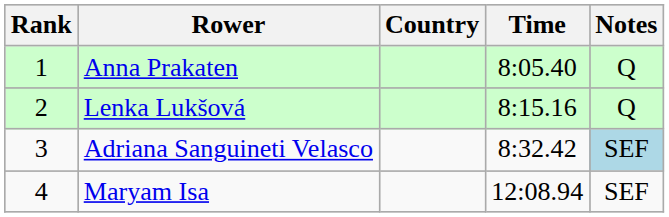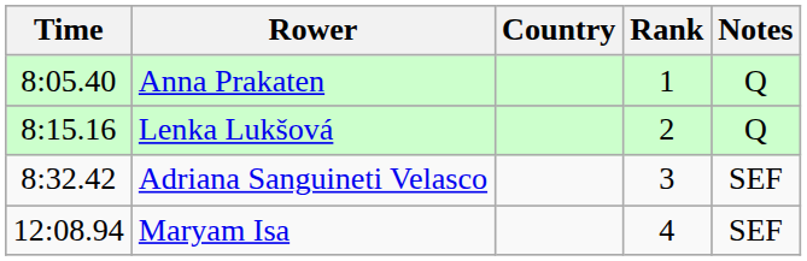columns swapped: Rank <-> Time
Adriana Sanguineti Velasco | Notes: lightblue background -> no background
